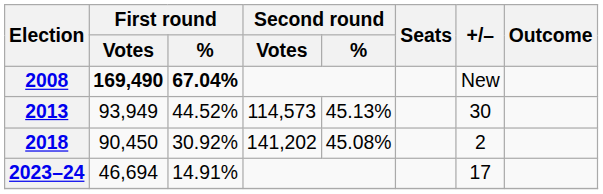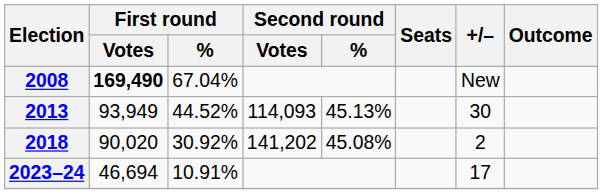2008 | First round / %: bold -> normal
2013 | Second round / Votes: 114,573 -> 114,093
2018 | First round / Votes: 90,450 -> 90,020
2023–24 | First round / %: 14.91% -> 10.91%
